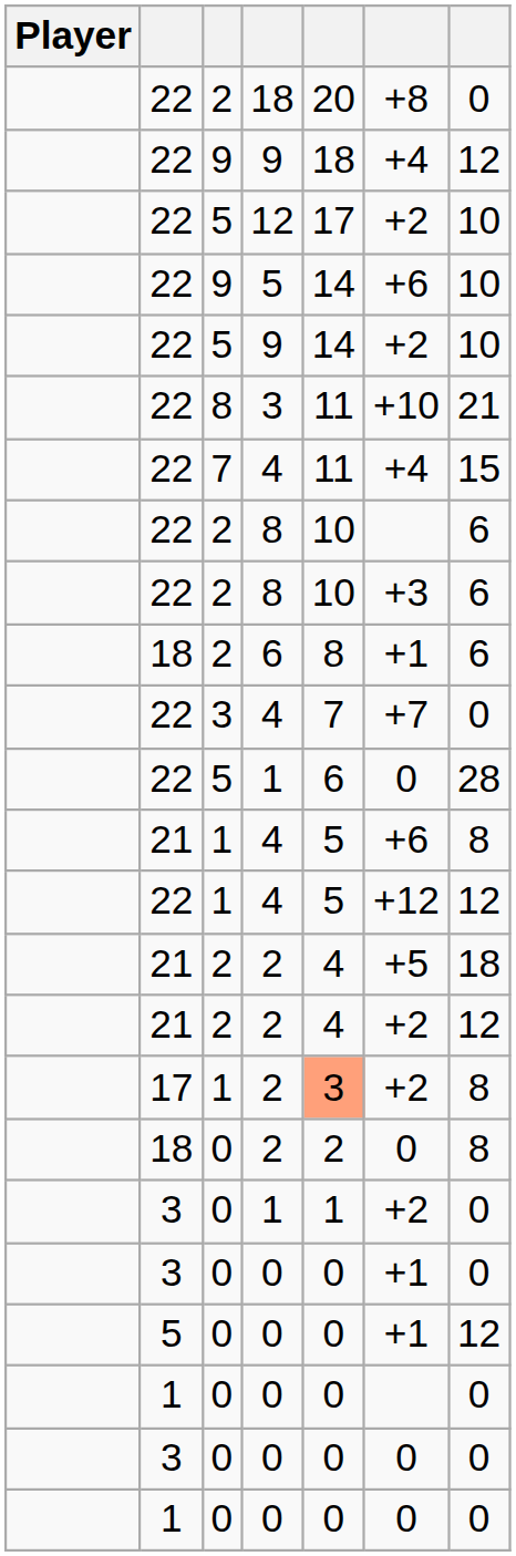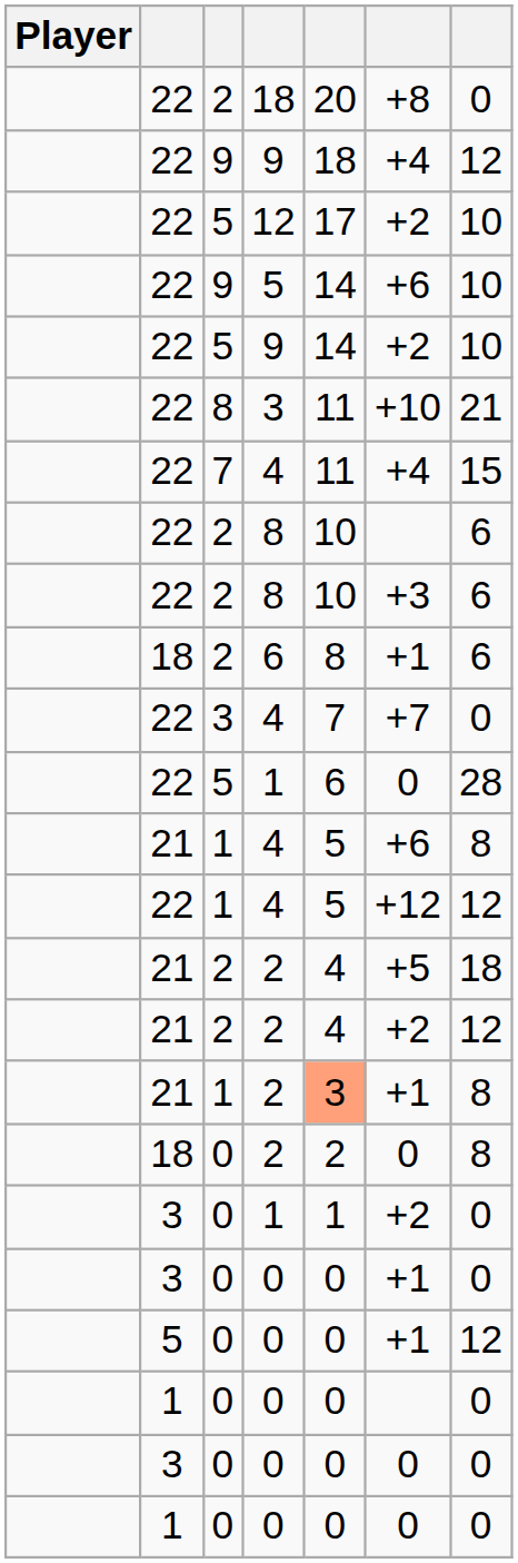1 / 2 | column 2: 17 -> 21
1 / 2 | column 6: +2 -> +1
